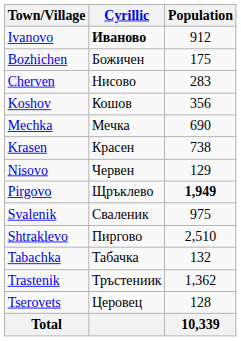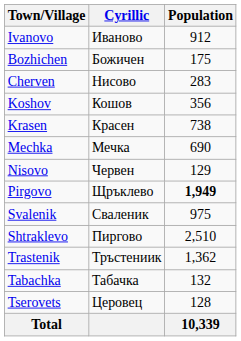Ivanovo | Cyrillic: bold -> normal
rows swapped: Krasen <-> Mechka
rows swapped: Tabachka <-> Trastenik
